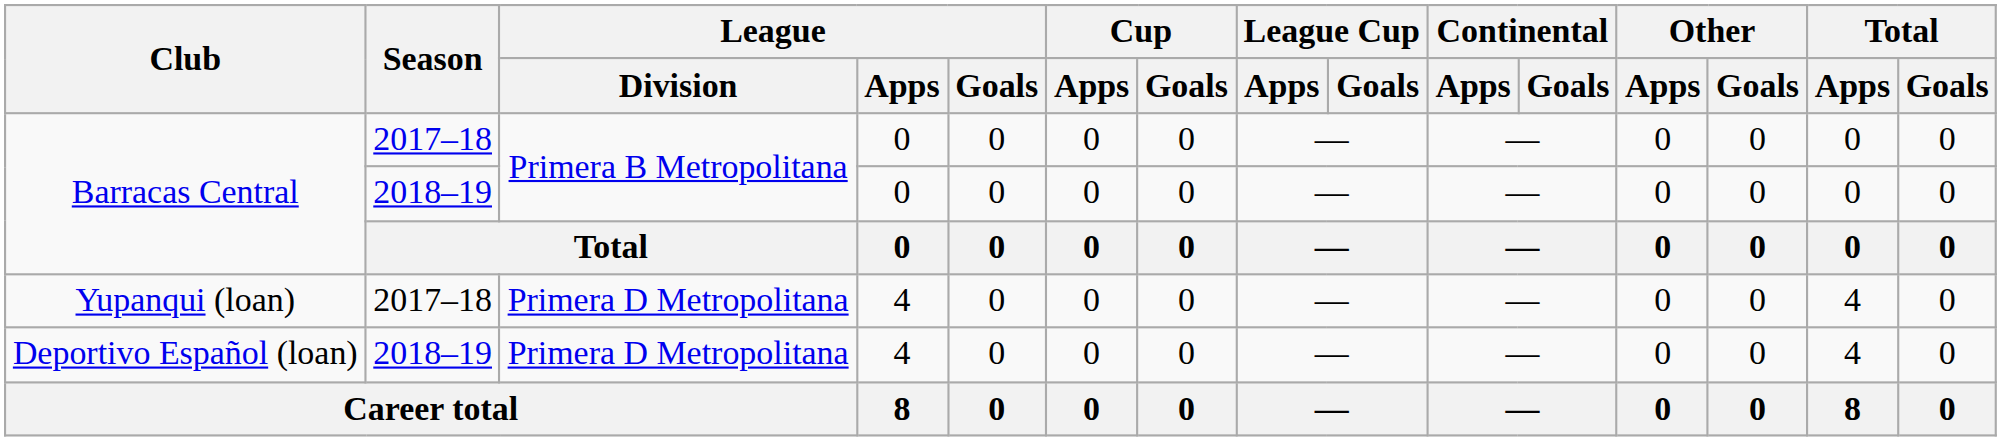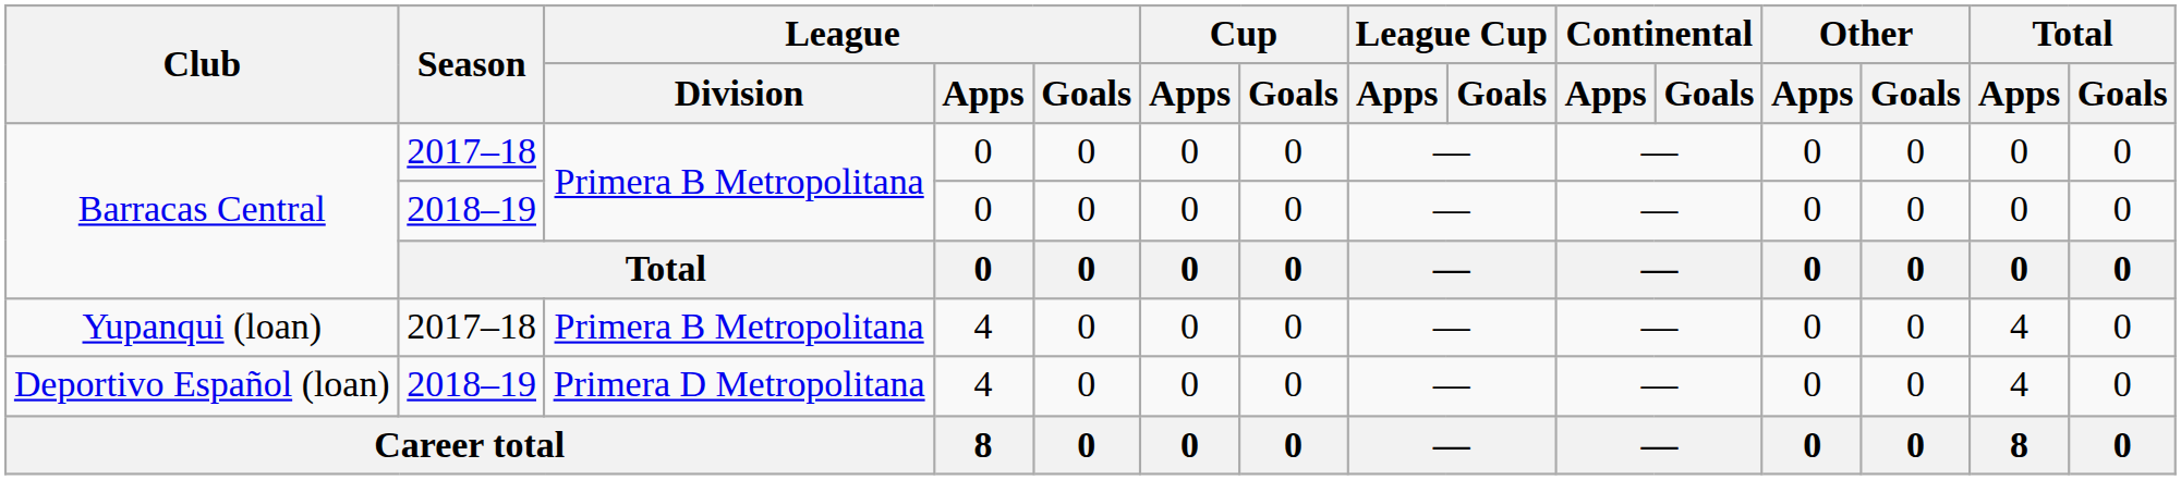Yupanqui (loan) | League / Division: Primera D Metropolitana -> Primera B Metropolitana
